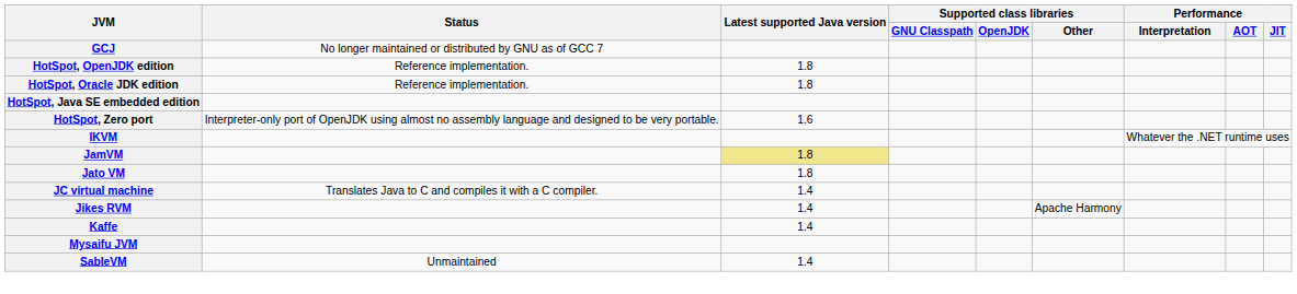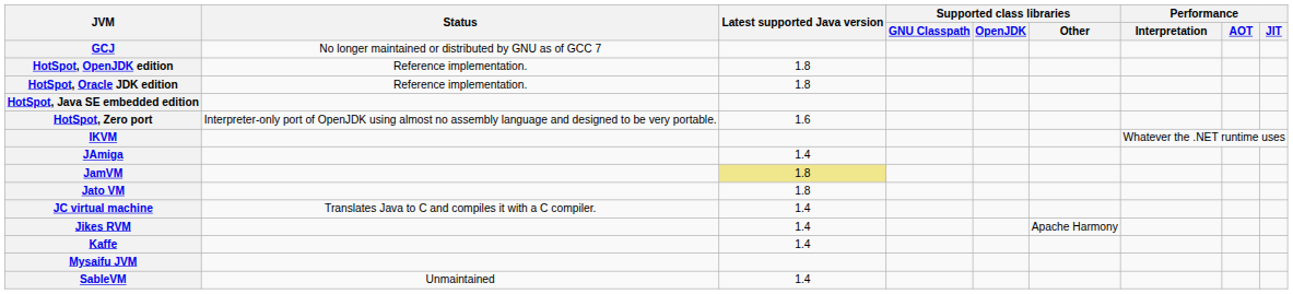+ row: JAmiga | 1.4
